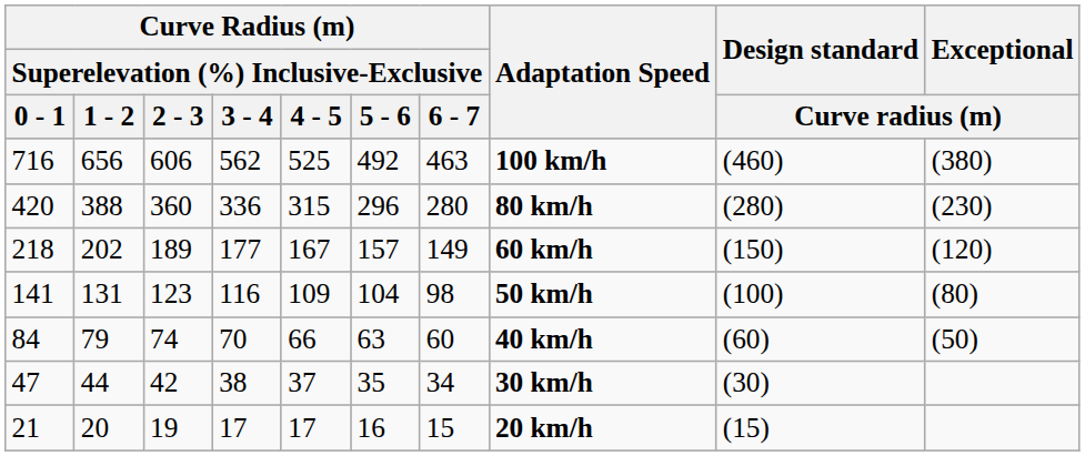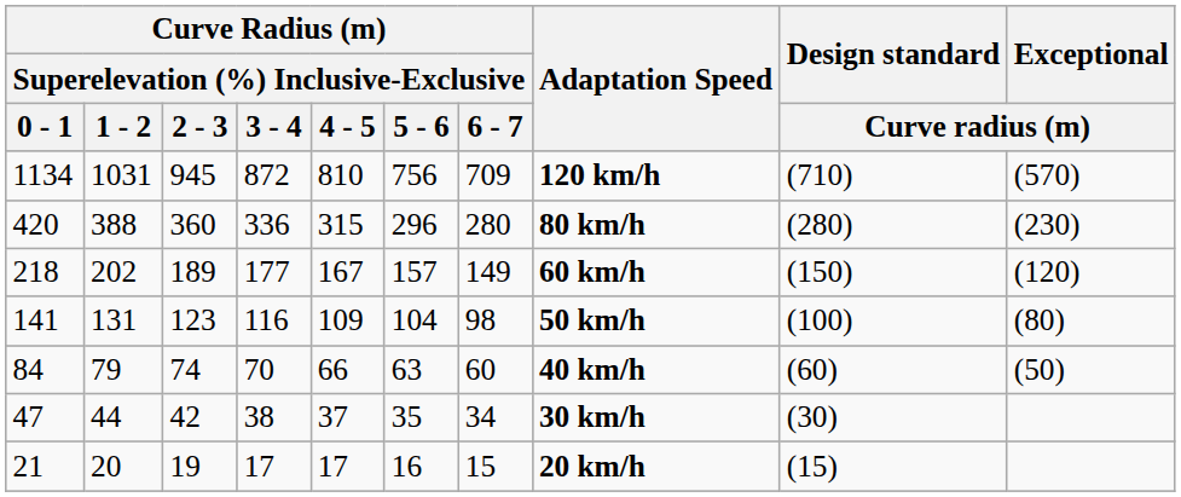+ row: 1134 | 1031 | 945 | 872 | 810 | 756 | 709 | 120 km/h | (710) | (570)
- row: 716 | 656 | 606 | 562 | 525 | 492 | 463 | 100 km/h | (460) | (380)
